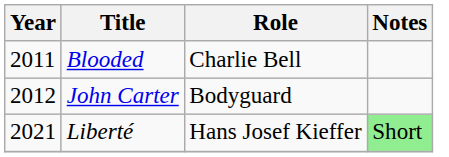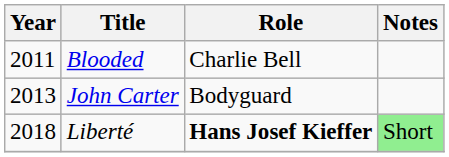John Carter | Year: 2012 -> 2013
Liberté | Year: 2021 -> 2018
Liberté | Role: normal -> bold
